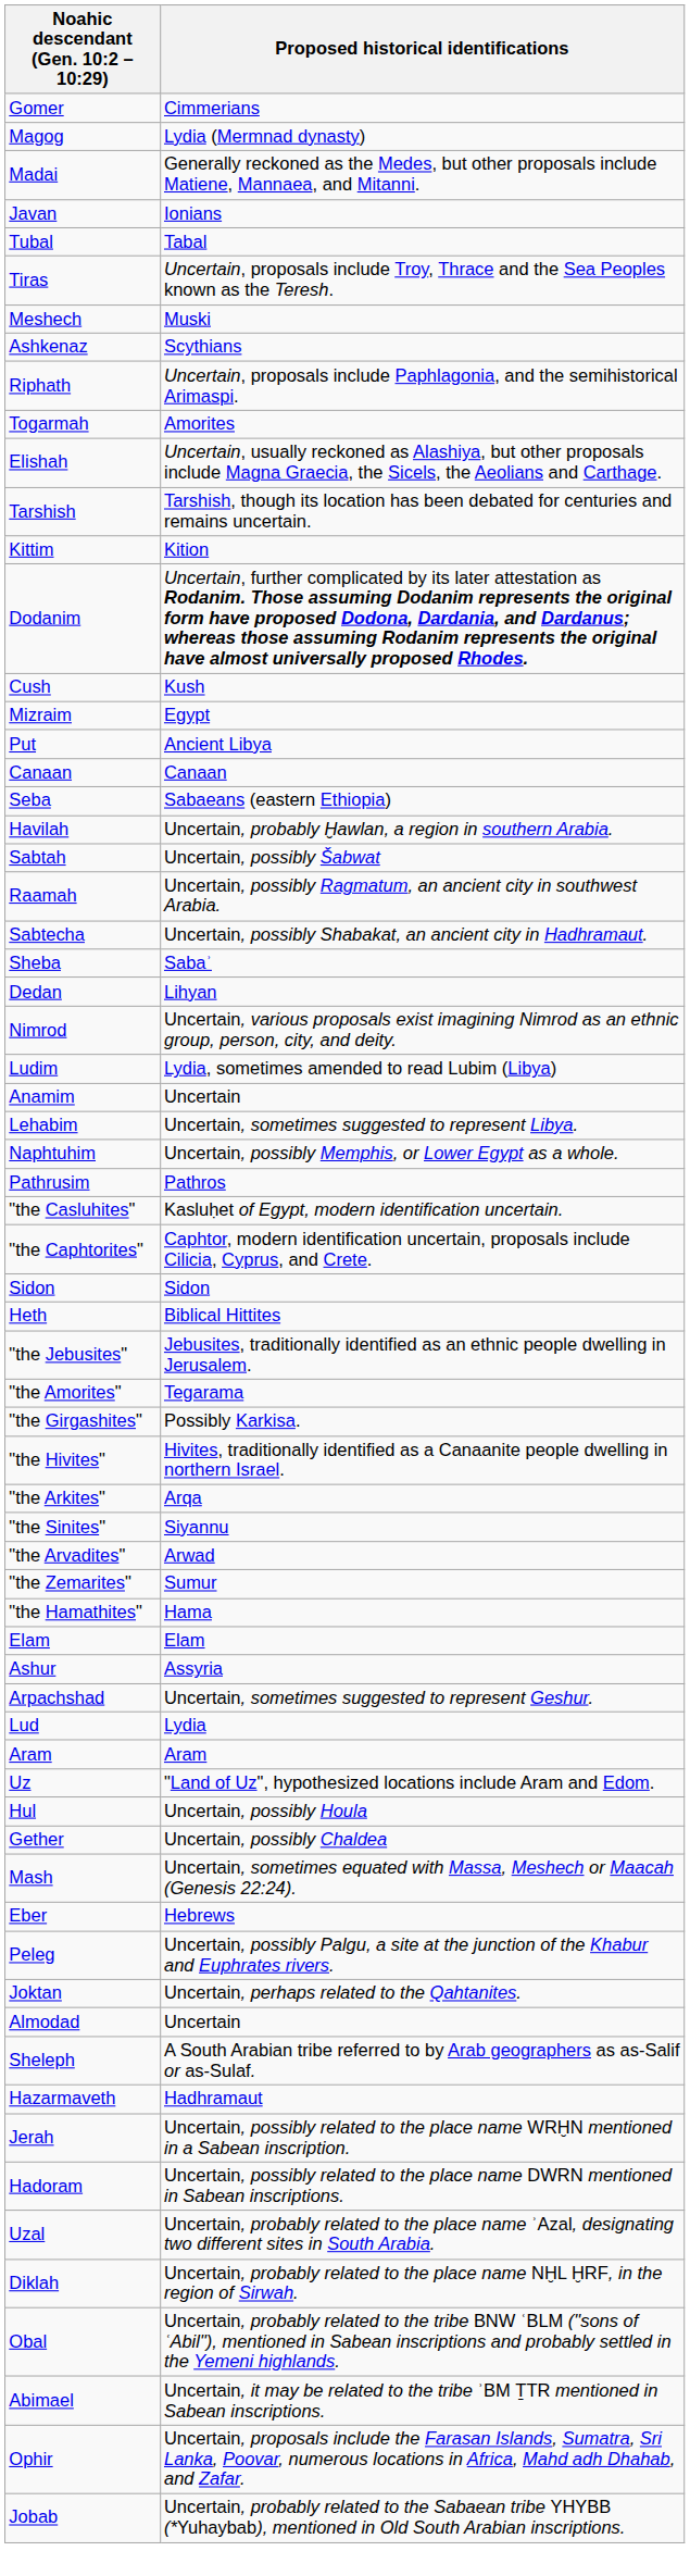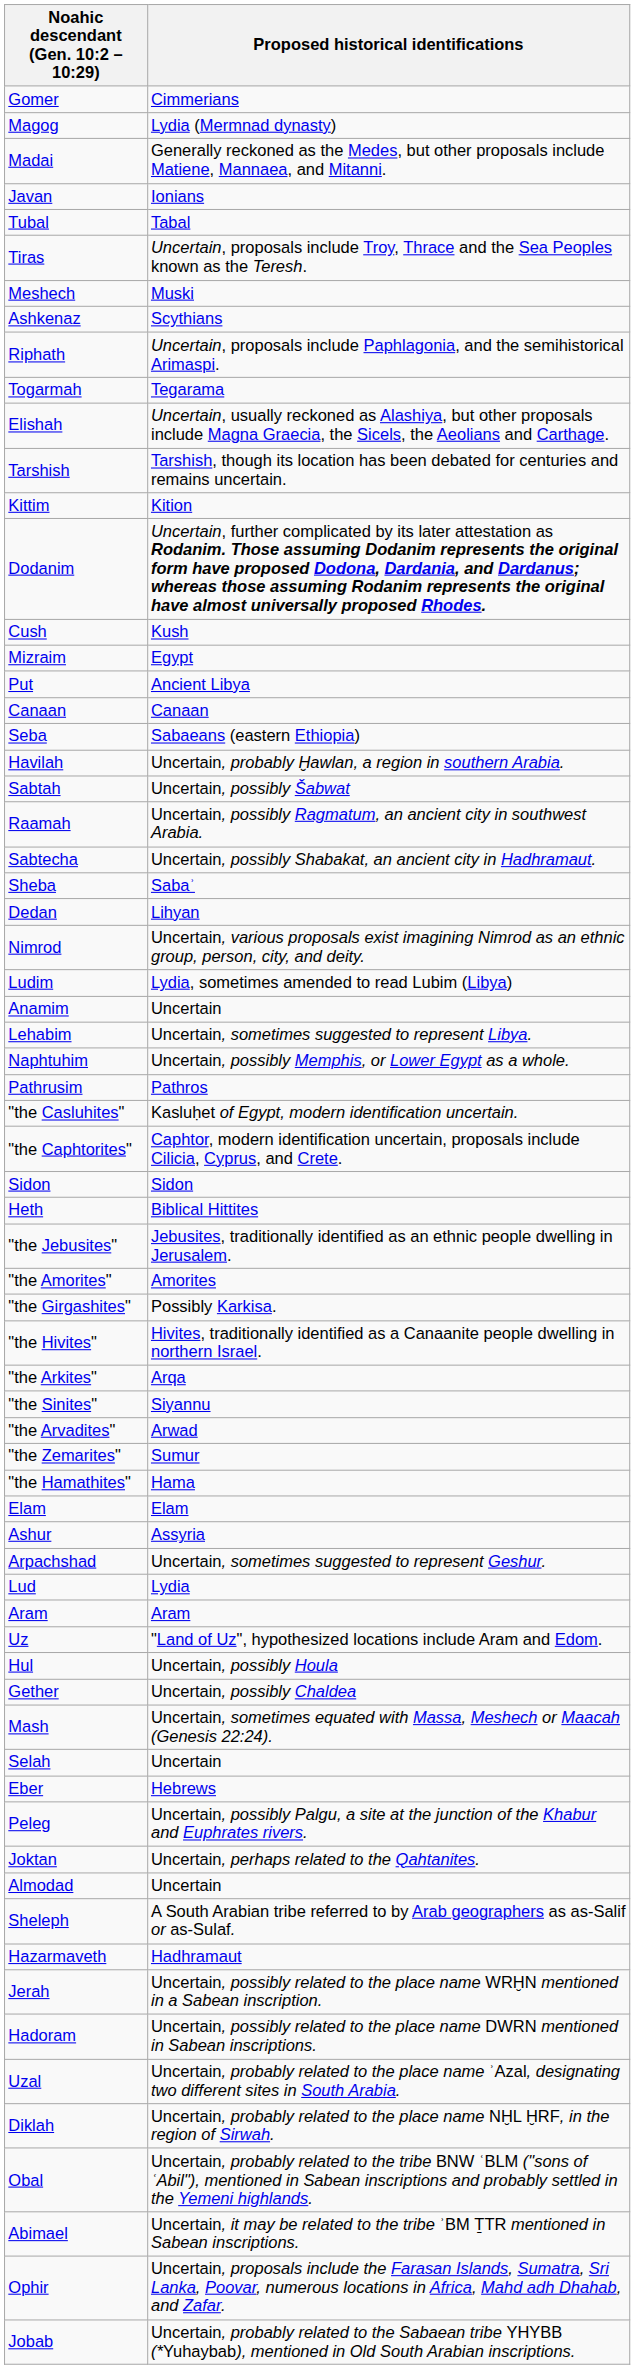Togarmah | Proposed historical identifications: Amorites -> Tegarama
"the Amorites" | Proposed historical identifications: Tegarama -> Amorites
+ row: Selah | Uncertain
